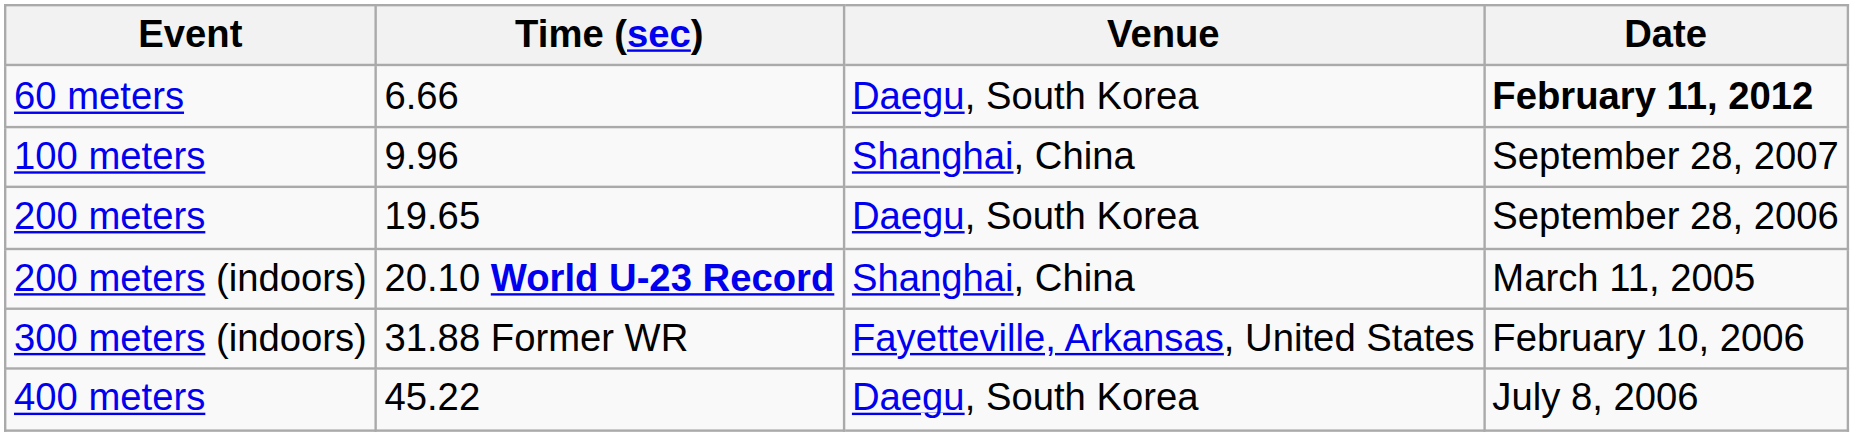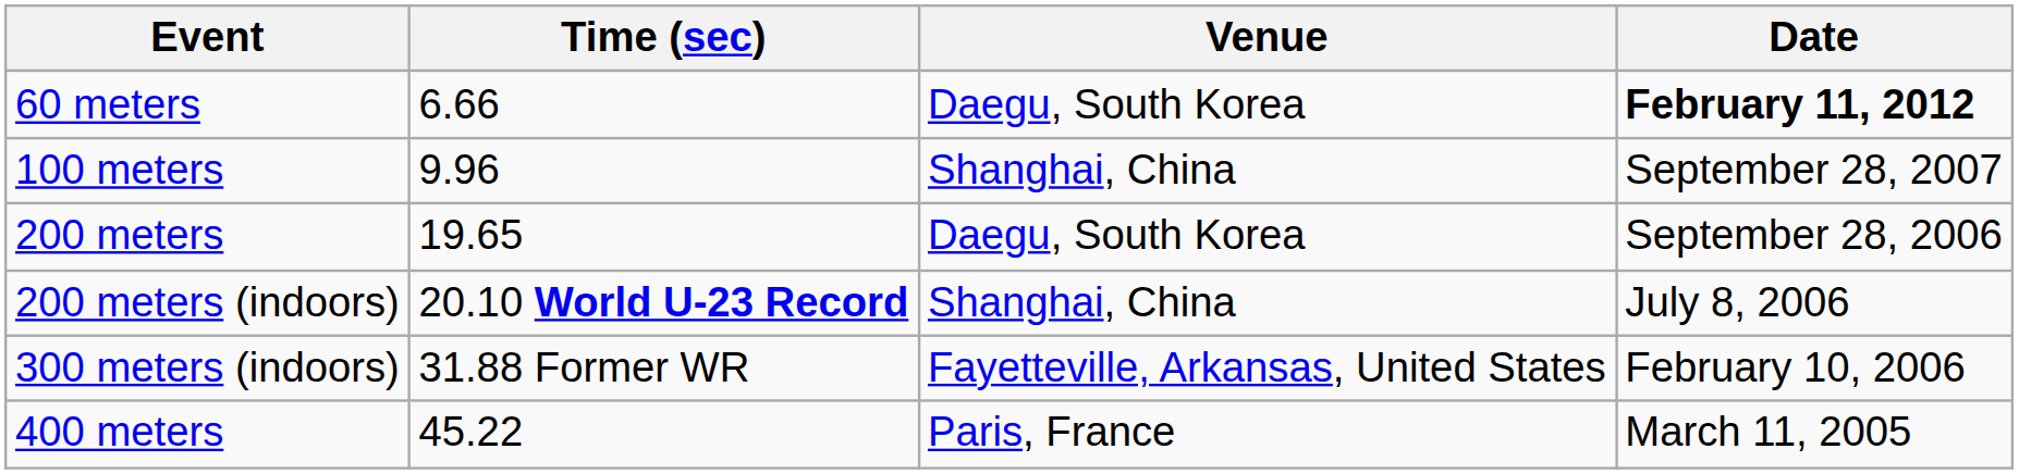200 meters (indoors) | Date: March 11, 2005 -> July 8, 2006
400 meters | Venue: Daegu, South Korea -> Paris, France
400 meters | Date: July 8, 2006 -> March 11, 2005
